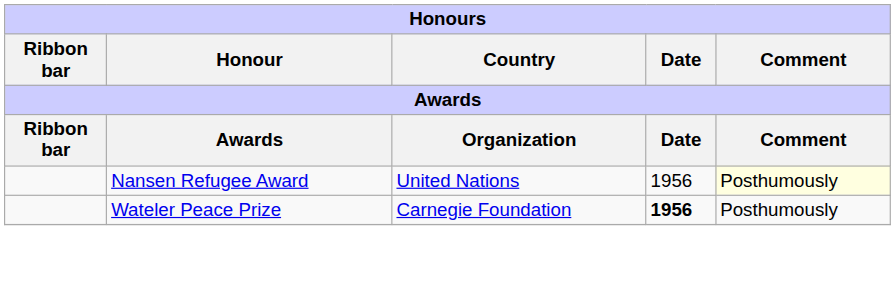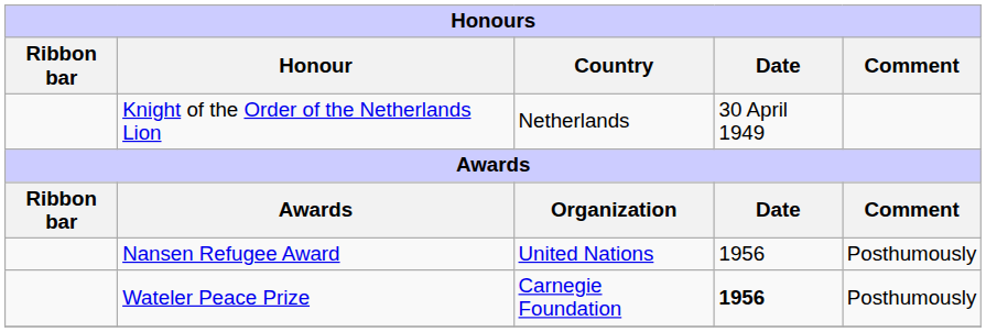+ row: Knight of the Order of the Netherlands Lion | Netherlands | 30 April 1949
Nansen Refugee Award | Comment: lightyellow background -> no background
